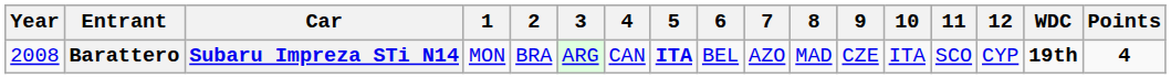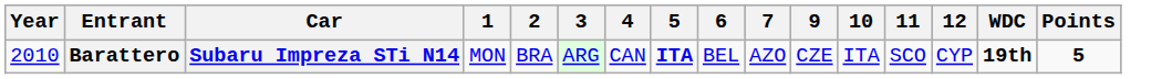- column: 8 | MAD
Barattero | Year: 2008 -> 2010
Barattero | Points: 4 -> 5
